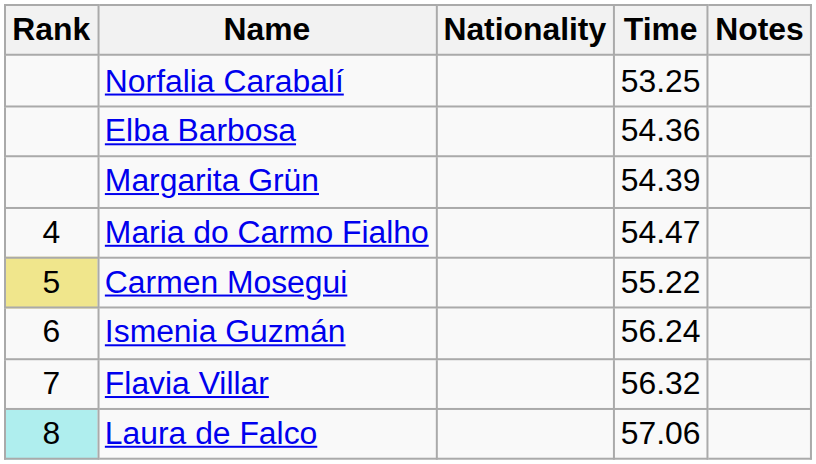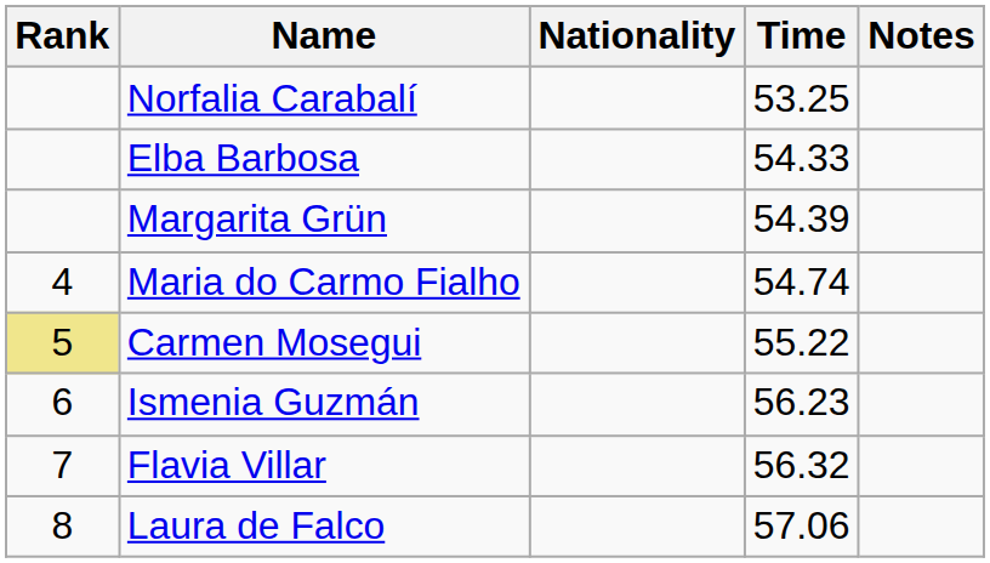Elba Barbosa | Time: 54.36 -> 54.33
Maria do Carmo Fialho | Time: 54.47 -> 54.74
Ismenia Guzmán | Time: 56.24 -> 56.23
Laura de Falco | Rank: paleturquoise background -> no background
